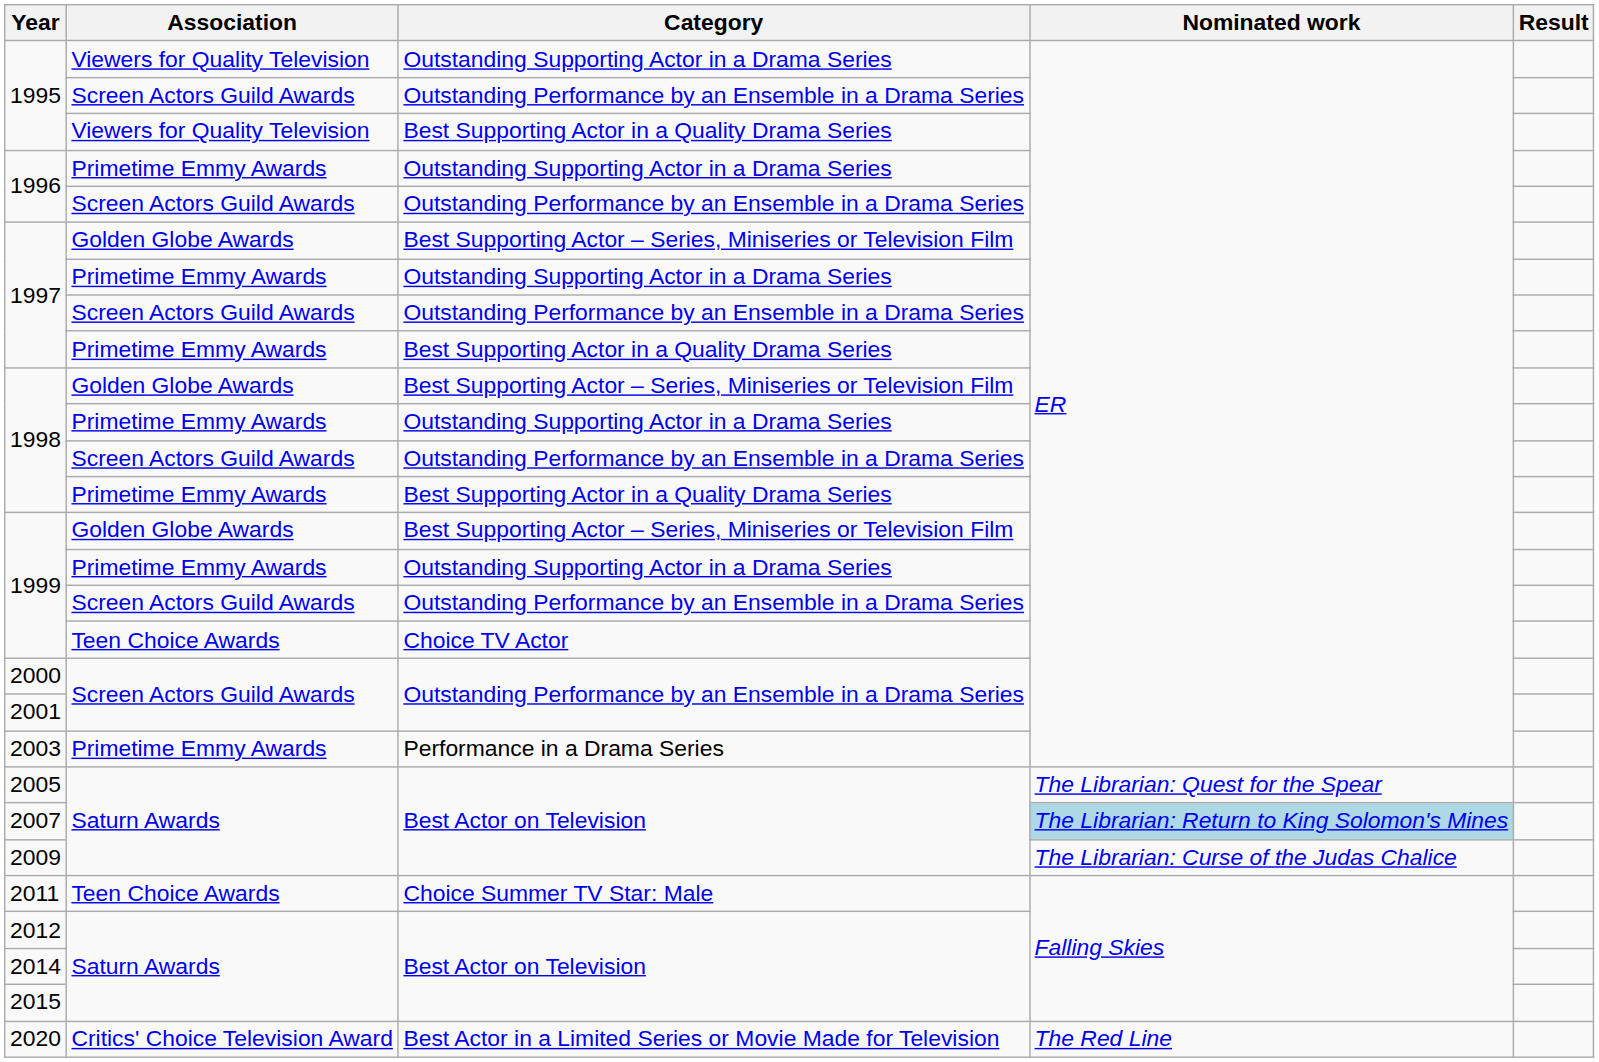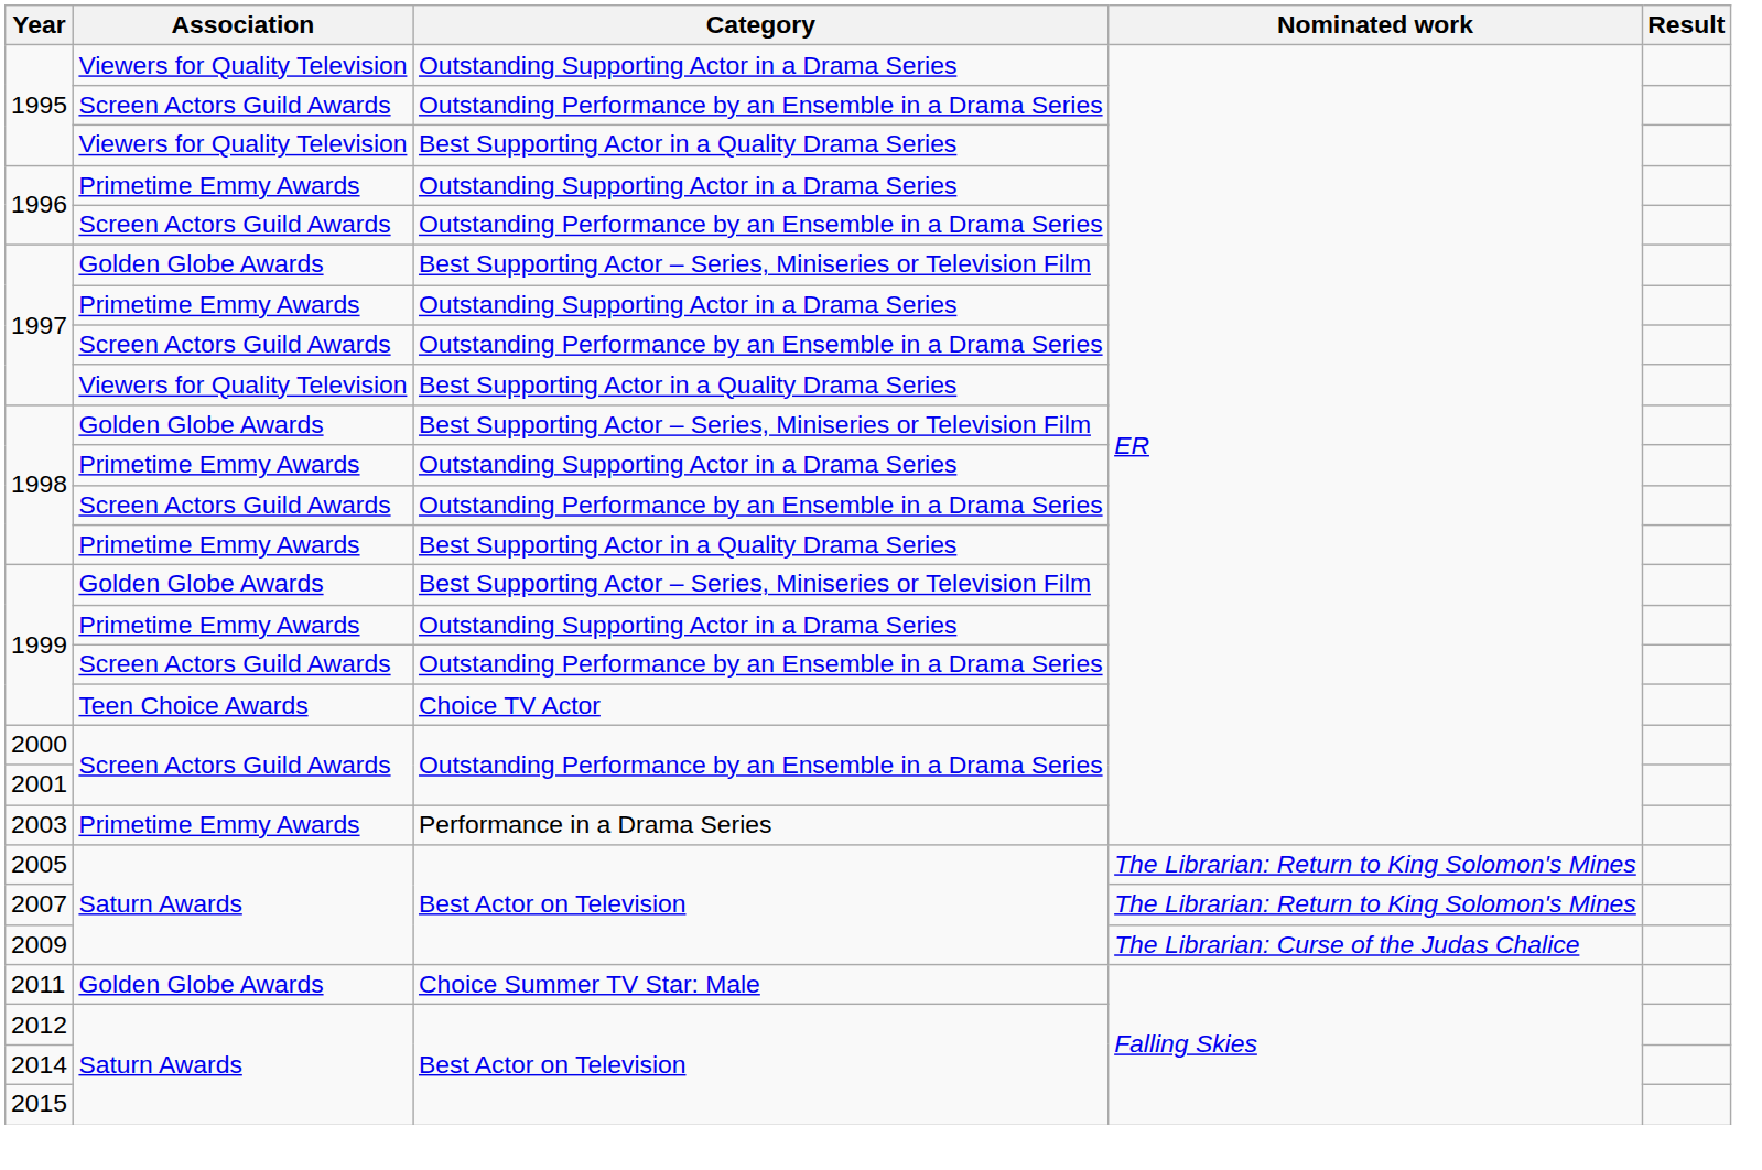1997 / Best Supporting Actor in a Quality Drama Series | Association: Primetime Emmy Awards -> Viewers for Quality Television
2005 | Nominated work: The Librarian: Quest for the Spear -> The Librarian: Return to King Solomon's Mines
2007 | Nominated work: lightblue background -> no background
2011 | Association: Teen Choice Awards -> Golden Globe Awards
- row: 2020 | Critics' Choice Television Award | Best Actor in a Limited Series or Movie Made for Television | The Red Line
